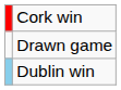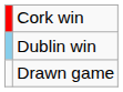rows swapped: Dublin win <-> Drawn game
